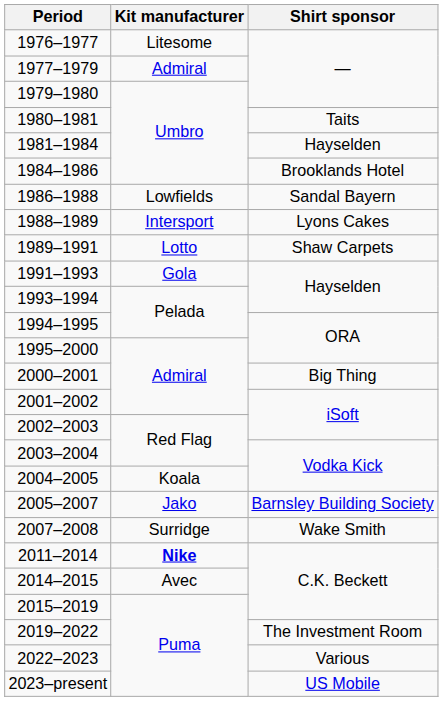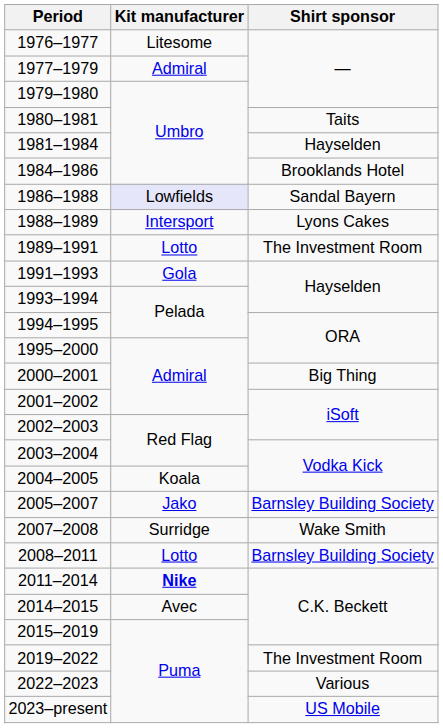1986–1988 | Kit manufacturer: no background -> lavender background
1989–1991 | Shirt sponsor: Shaw Carpets -> The Investment Room
+ row: 2008–2011 | Lotto | Barnsley Building Society
